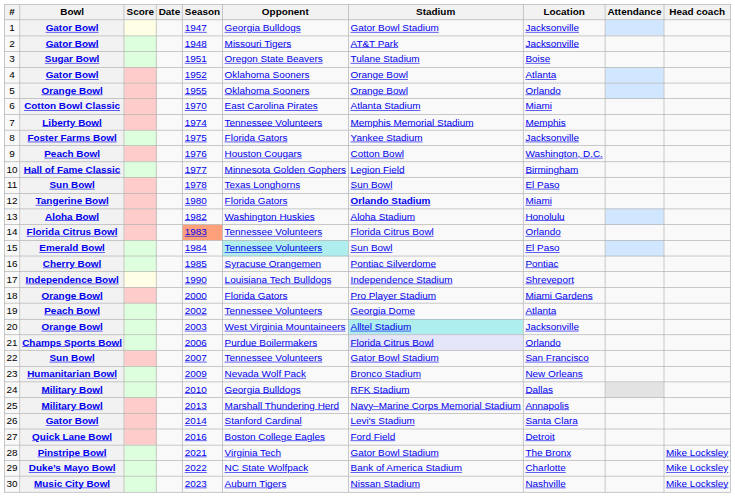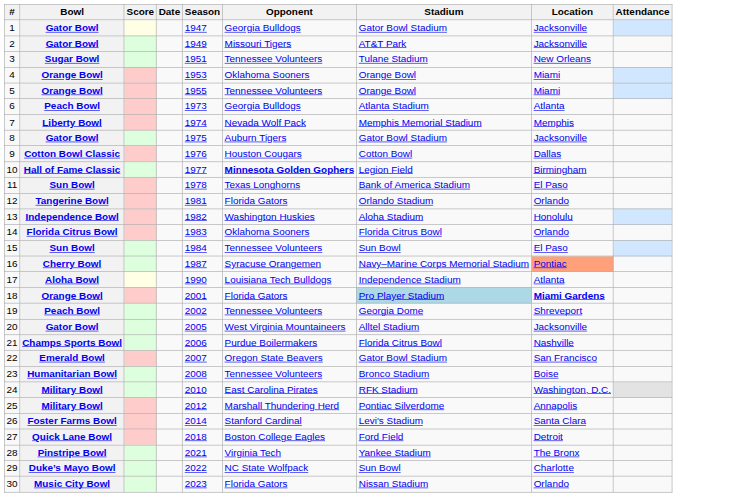- column: Head coach | Mike Locksley | Mike Locksley | Mike Locksley
2 | Season: 1948 -> 1949
3 | Opponent: Oregon State Beavers -> Tennessee Volunteers
3 | Location: Boise -> New Orleans
4 | Bowl: Gator Bowl -> Orange Bowl
4 | Season: 1952 -> 1953
4 | Location: Atlanta -> Miami
5 | Opponent: Oklahoma Sooners -> Tennessee Volunteers
5 | Location: Orlando -> Miami
6 | Bowl: Cotton Bowl Classic -> Peach Bowl
6 | Season: 1970 -> 1973
6 | Opponent: East Carolina Pirates -> Georgia Bulldogs
6 | Location: Miami -> Atlanta
7 | Opponent: Tennessee Volunteers -> Nevada Wolf Pack
8 | Bowl: Foster Farms Bowl -> Gator Bowl
8 | Opponent: Florida Gators -> Auburn Tigers
8 | Stadium: Yankee Stadium -> Gator Bowl Stadium
9 | Bowl: Peach Bowl -> Cotton Bowl Classic
9 | Location: Washington, D.C. -> Dallas
10 | Opponent: normal -> bold
11 | Stadium: Sun Bowl -> Bank of America Stadium
12 | Season: 1980 -> 1981
12 | Stadium: bold -> normal
12 | Location: Miami -> Orlando
13 | Bowl: Aloha Bowl -> Independence Bowl
14 | Season: lightsalmon background -> no background
14 | Opponent: Tennessee Volunteers -> Oklahoma Sooners
15 | Bowl: Emerald Bowl -> Sun Bowl
15 | Opponent: paleturquoise background -> no background
16 | Season: 1985 -> 1987
16 | Stadium: Pontiac Silverdome -> Navy–Marine Corps Memorial Stadium
16 | Location: no background -> lightsalmon background
17 | Bowl: Independence Bowl -> Aloha Bowl
17 | Location: Shreveport -> Atlanta
18 | Season: 2000 -> 2001
18 | Stadium: no background -> lightblue background
18 | Location: normal -> bold
19 | Location: Atlanta -> Shreveport
20 | Bowl: Orange Bowl -> Gator Bowl
20 | Season: 2003 -> 2005
20 | Stadium: paleturquoise background -> no background
21 | Stadium: lavender background -> no background
21 | Location: Orlando -> Nashville
22 | Bowl: Sun Bowl -> Emerald Bowl
22 | Opponent: Tennessee Volunteers -> Oregon State Beavers
23 | Season: 2009 -> 2008
23 | Opponent: Nevada Wolf Pack -> Tennessee Volunteers
23 | Location: New Orleans -> Boise
24 | Opponent: Georgia Bulldogs -> East Carolina Pirates
24 | Location: Dallas -> Washington, D.C.
25 | Season: 2013 -> 2012
25 | Stadium: Navy–Marine Corps Memorial Stadium -> Pontiac Silverdome
26 | Bowl: Gator Bowl -> Foster Farms Bowl
27 | Season: 2016 -> 2018
28 | Stadium: Gator Bowl Stadium -> Yankee Stadium
29 | Stadium: Bank of America Stadium -> Sun Bowl
30 | Opponent: Auburn Tigers -> Florida Gators
30 | Location: Nashville -> Orlando
